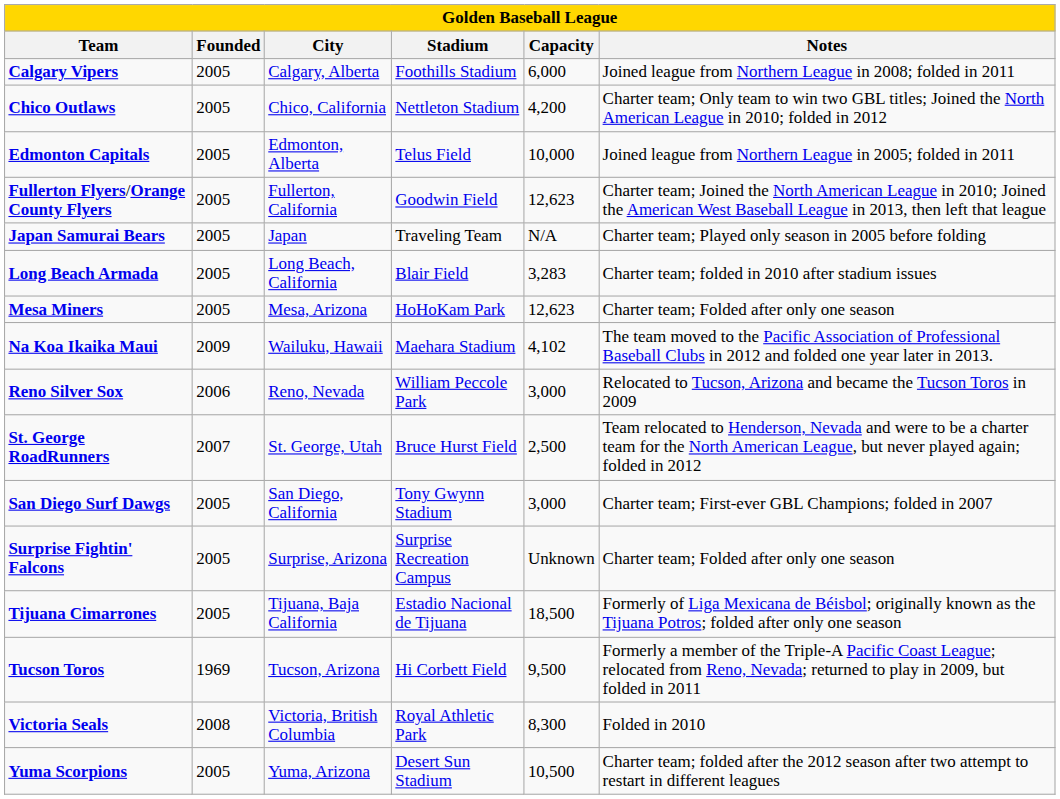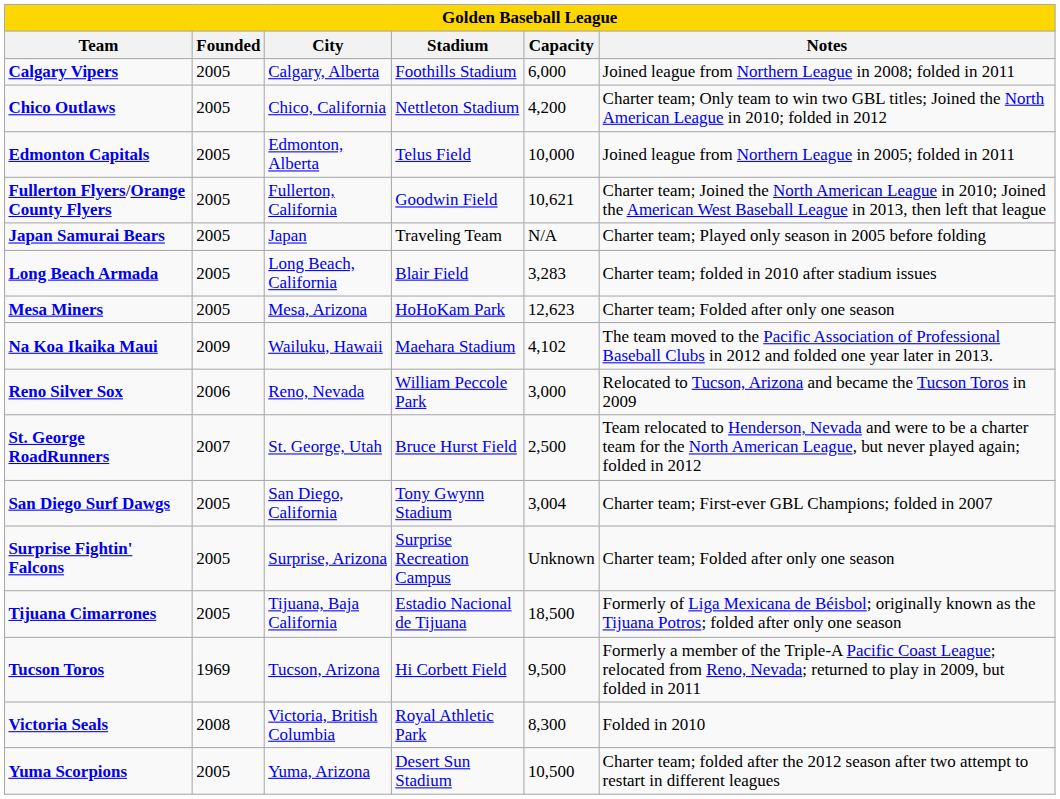Fullerton Flyers/Orange County Flyers | Capacity: 12,623 -> 10,621
San Diego Surf Dawgs | Capacity: 3,000 -> 3,004
